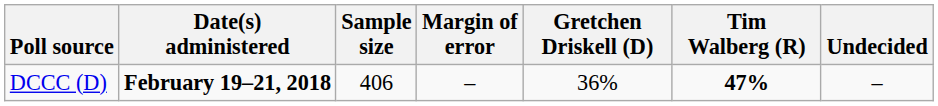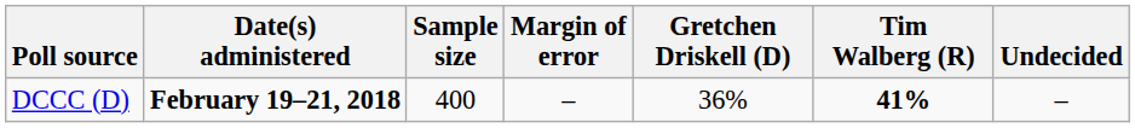DCCC (D) | Sample size: 406 -> 400
DCCC (D) | Tim Walberg (R): 47% -> 41%
